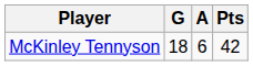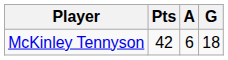columns swapped: G <-> Pts
